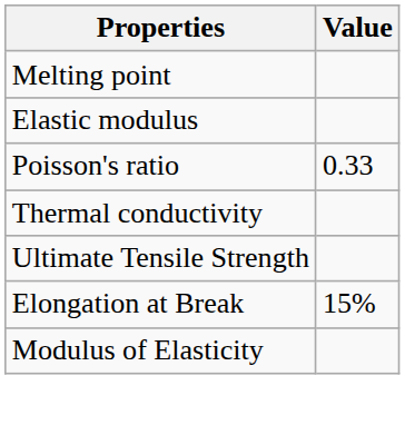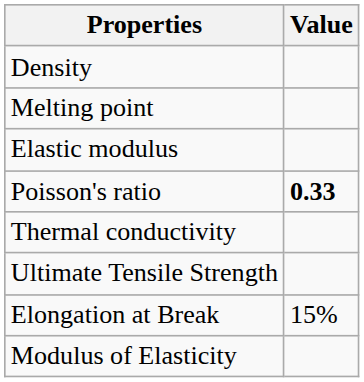+ row: Density
Poisson's ratio | Value: normal -> bold
